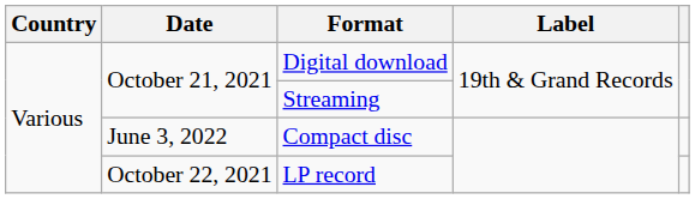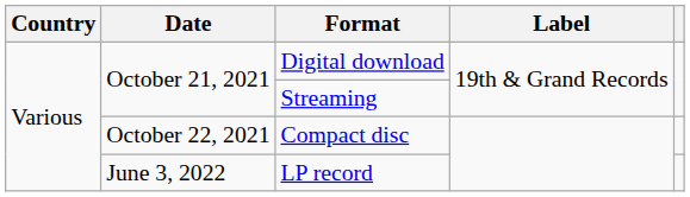Compact disc | Date: June 3, 2022 -> October 22, 2021
LP record | Date: October 22, 2021 -> June 3, 2022
